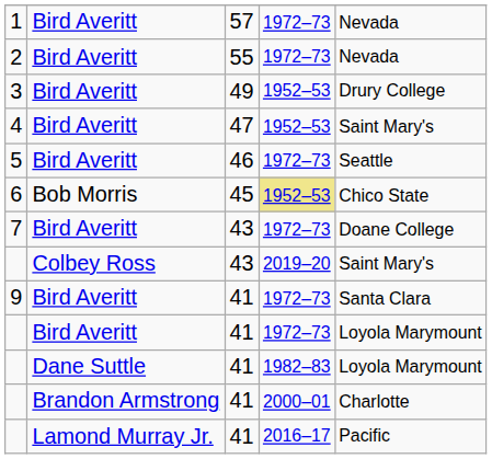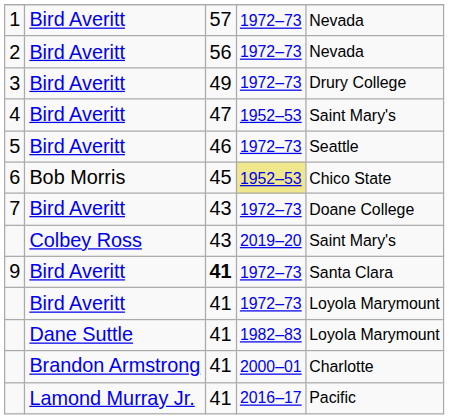2 | column 3: 55 -> 56
3 | column 4: 1952–53 -> 1972–73
9 | column 3: normal -> bold
